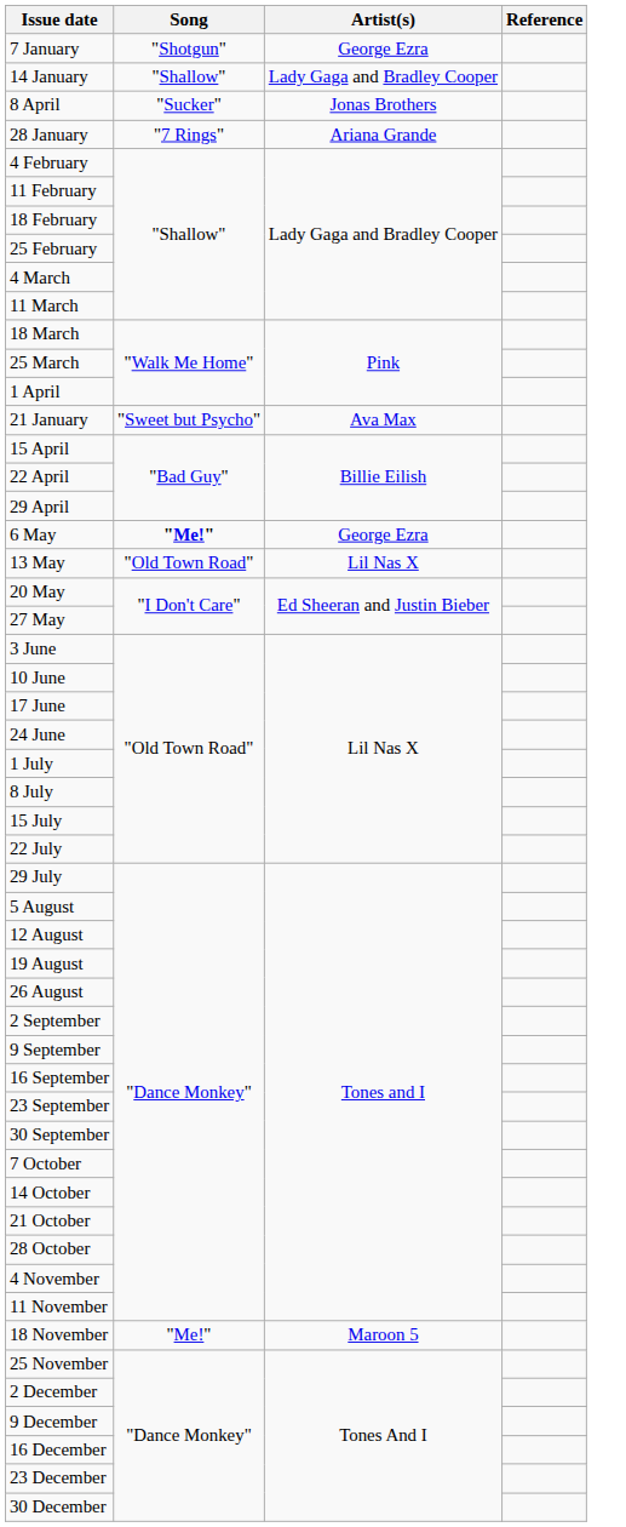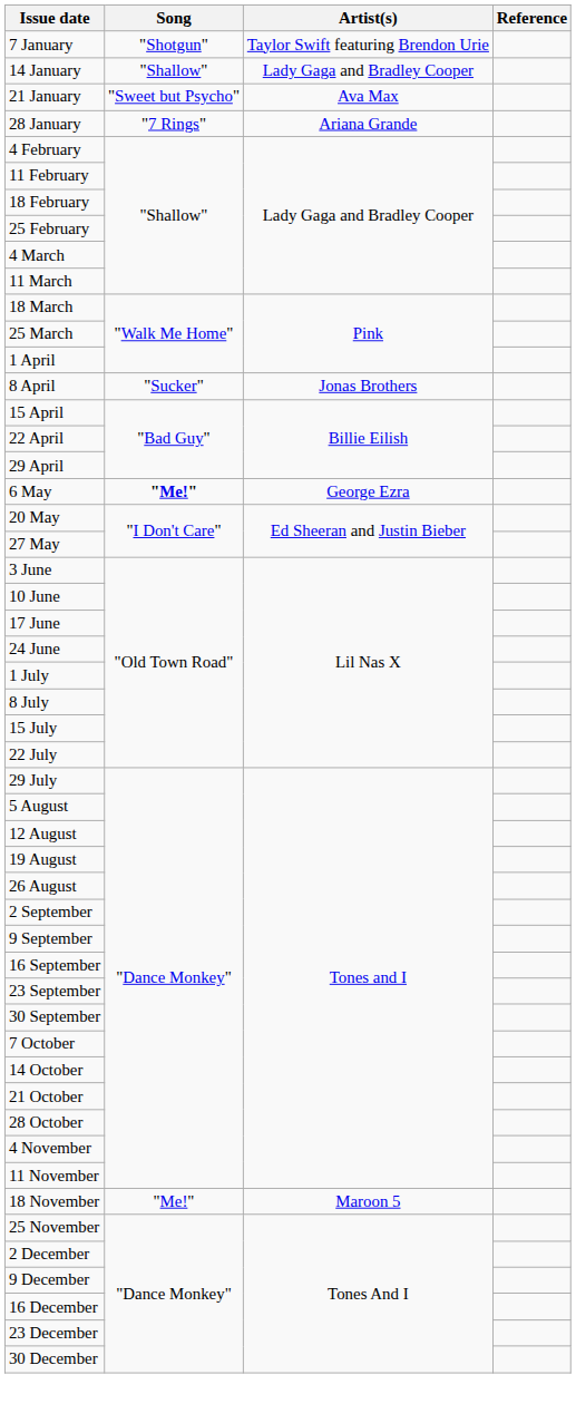7 January | Artist(s): George Ezra -> Taylor Swift featuring Brendon Urie
rows swapped: 21 January <-> 8 April
- row: 13 May | "Old Town Road" | Lil Nas X
